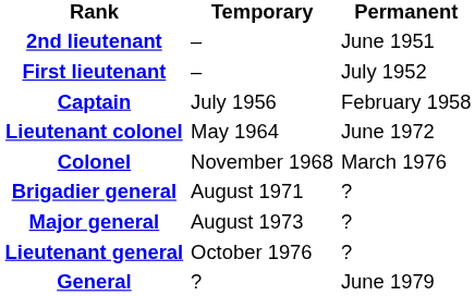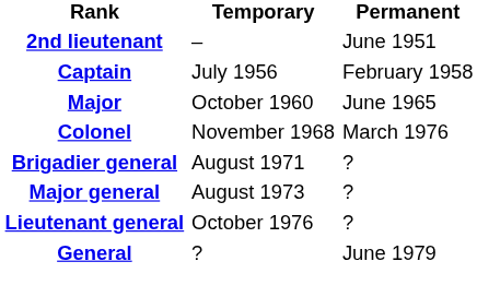- row: First lieutenant | – | July 1952
+ row: Major | October 1960 | June 1965
- row: Lieutenant colonel | May 1964 | June 1972
